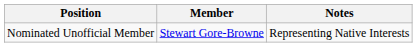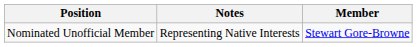columns swapped: Member <-> Notes
